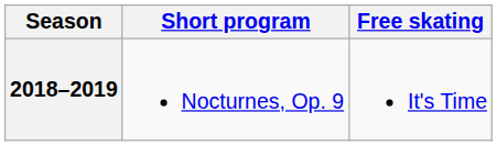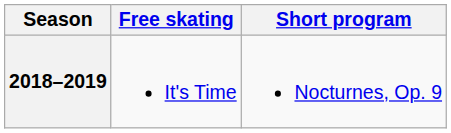columns swapped: Short program <-> Free skating
